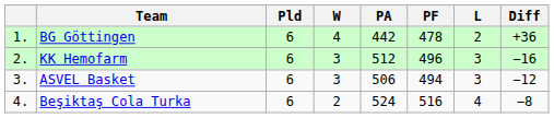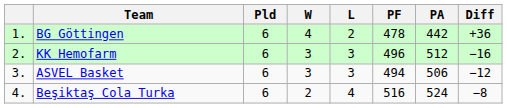columns swapped: L <-> PA
